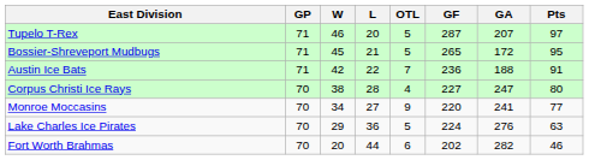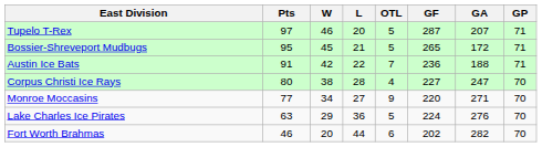columns swapped: GP <-> Pts
Monroe Moccasins | GA: 241 -> 271
